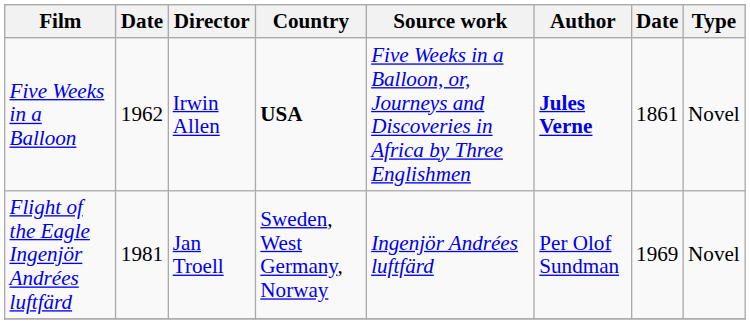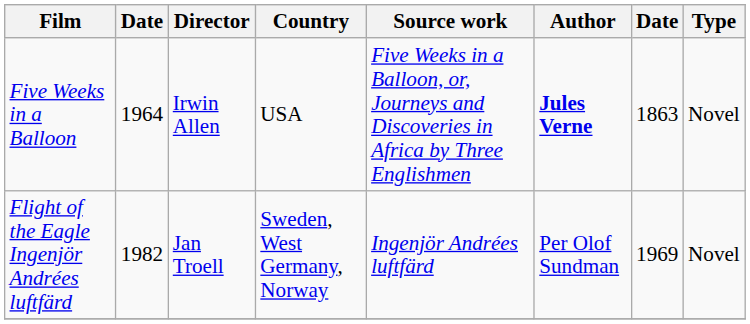Five Weeks in a Balloon | column 2: 1962 -> 1964
Five Weeks in a Balloon | Country: bold -> normal
Five Weeks in a Balloon | column 7: 1861 -> 1863
Flight of the Eagle Ingenjör Andrées luftfärd | column 2: 1981 -> 1982
